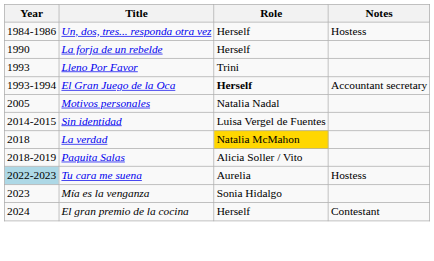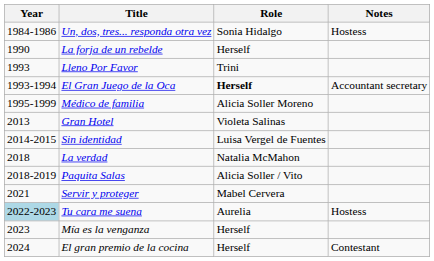Un, dos, tres... responda otra vez | Role: Herself -> Sonia Hidalgo
+ row: 1995-1999 | Médico de familia | Alicia Soller Moreno
- row: 2005 | Motivos personales | Natalia Nadal
+ row: 2013 | Gran Hotel | Violeta Salinas
La verdad | Role: gold background -> no background
+ row: 2021 | Servir y proteger | Mabel Cervera
Mía es la venganza | Role: Sonia Hidalgo -> Herself
